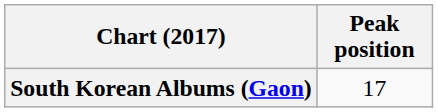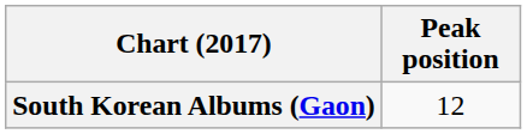South Korean Albums (Gaon) | Peak position: 17 -> 12
